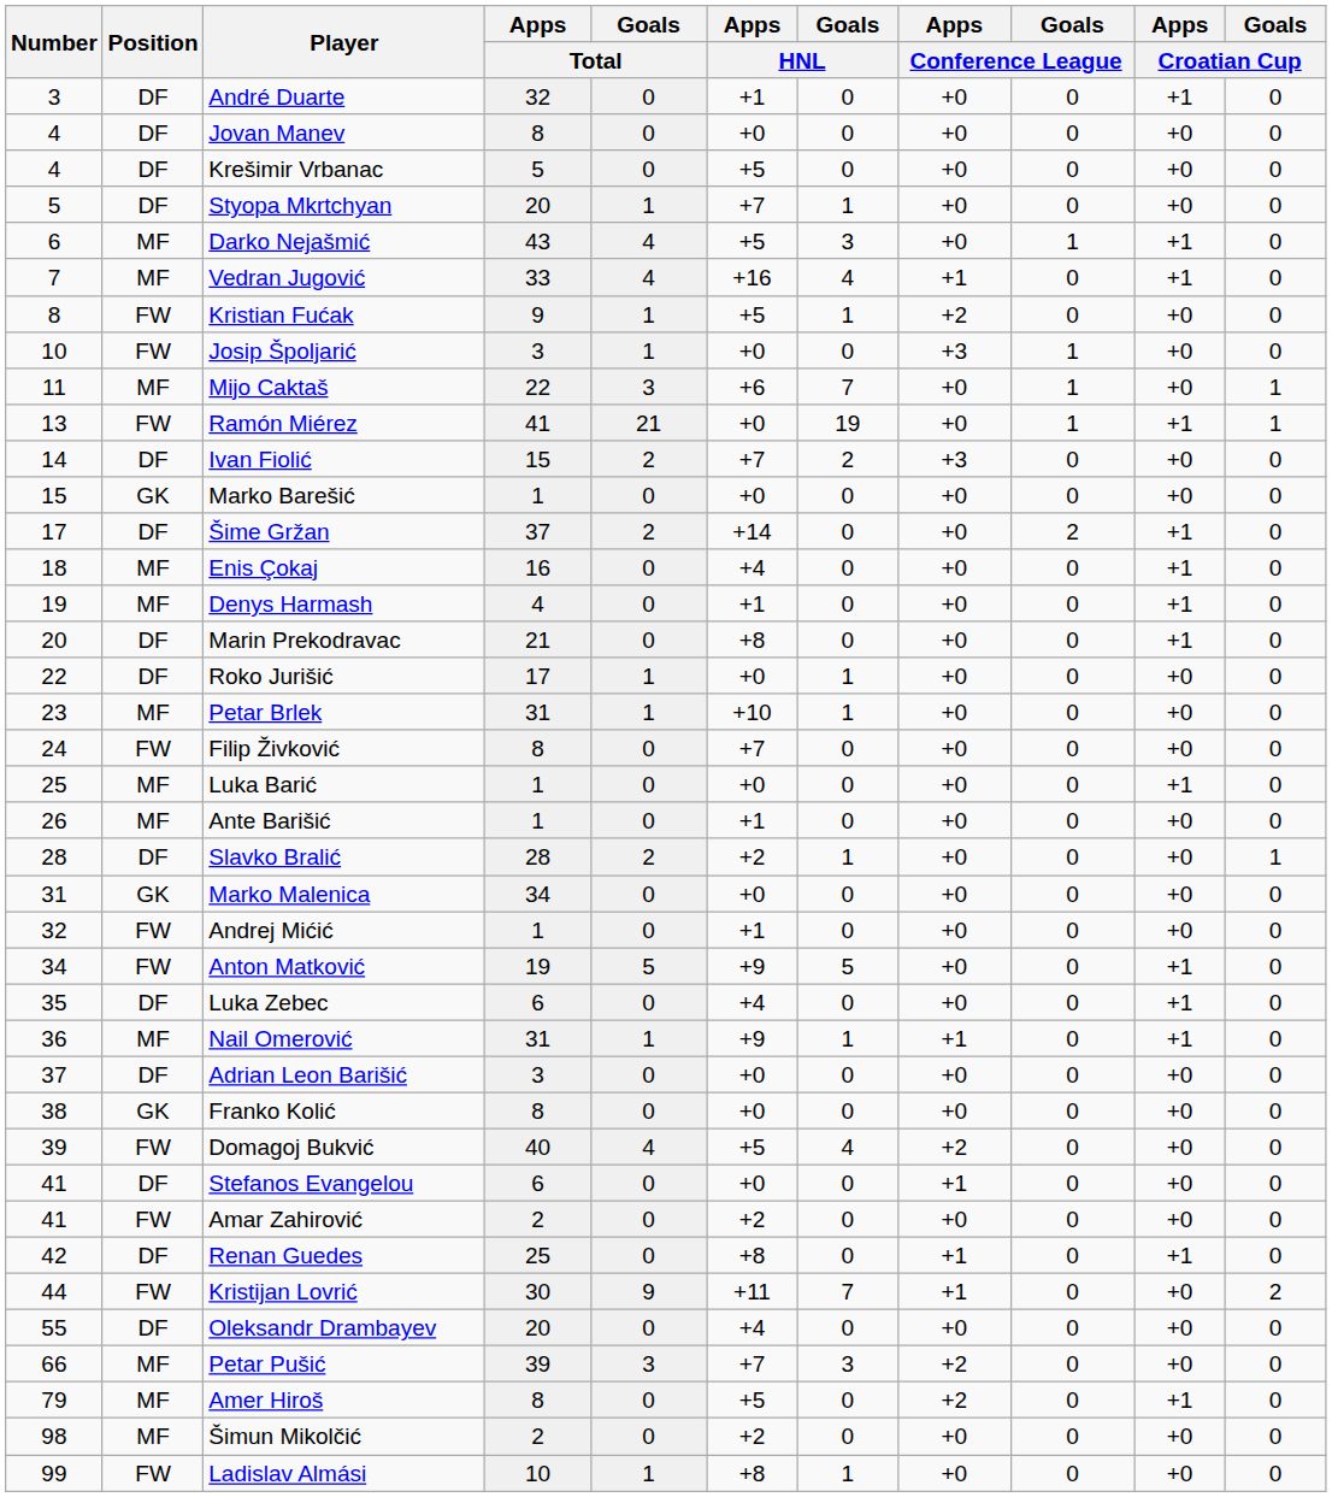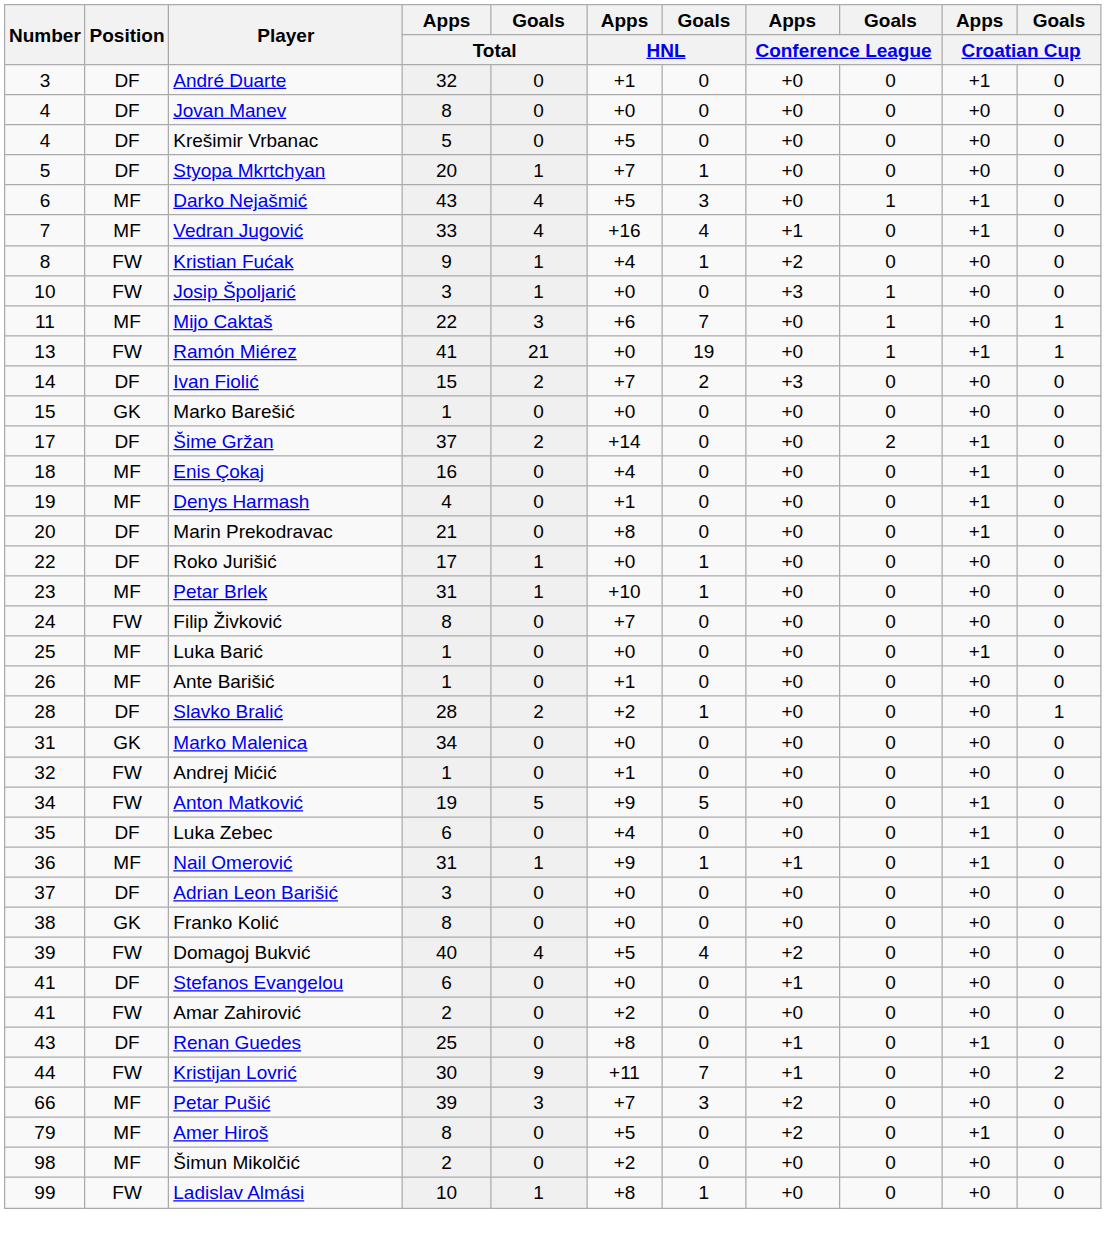Kristian Fućak | Apps / HNL: +5 -> +4
Renan Guedes | Number: 42 -> 43
- row: 55 | DF | Oleksandr Drambayev | 20 | 0 | +4 | 0 | +0 | 0 | +0 | 0
